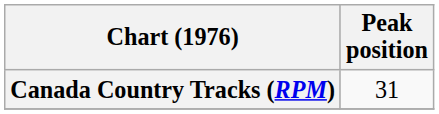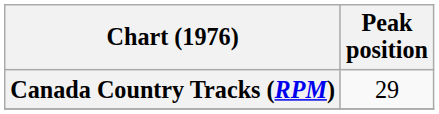Canada Country Tracks (RPM) | Peak position: 31 -> 29
